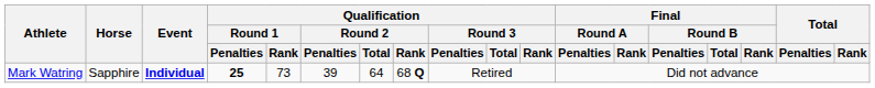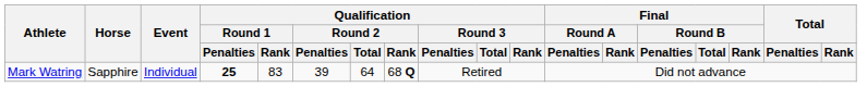Mark Watring | Event: bold -> normal
Mark Watring | Qualification / Round 1 / Rank: 73 -> 83
